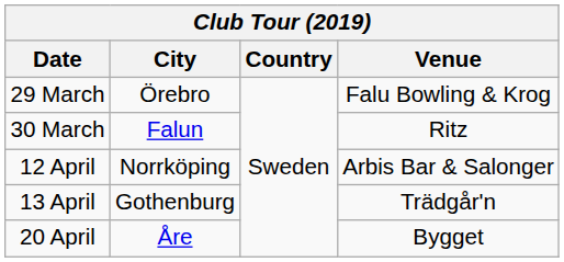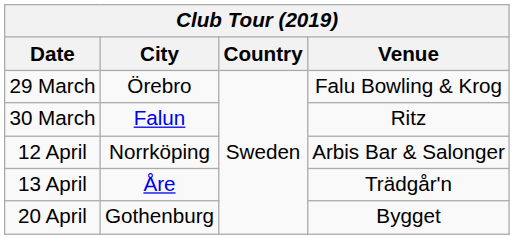13 April | City: Gothenburg -> Åre
20 April | City: Åre -> Gothenburg
